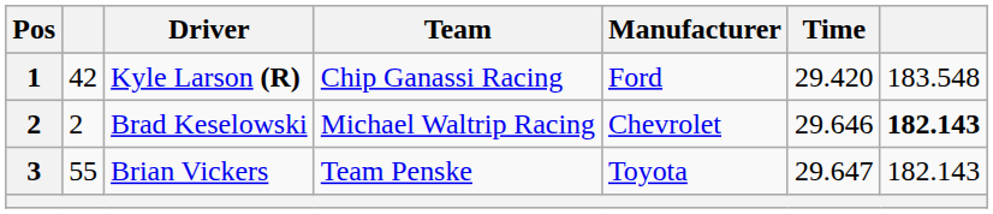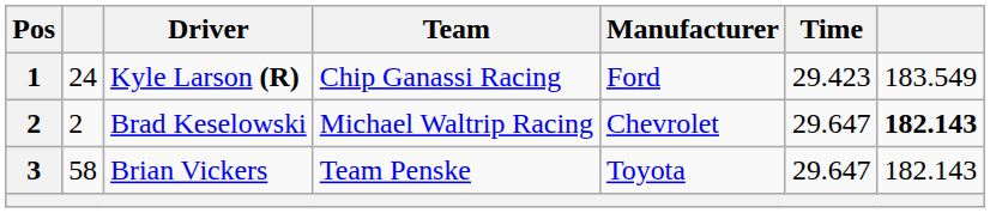Kyle Larson (R) | column 2: 42 -> 24
Kyle Larson (R) | Time: 29.420 -> 29.423
Kyle Larson (R) | column 7: 183.548 -> 183.549
Brad Keselowski | Time: 29.646 -> 29.647
Brian Vickers | column 2: 55 -> 58
